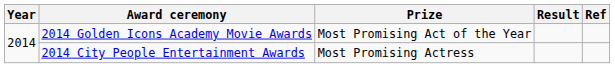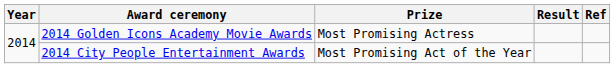2014 Golden Icons Academy Movie Awards | Prize: Most Promising Act of the Year -> Most Promising Actress
2014 City People Entertainment Awards | Prize: Most Promising Actress -> Most Promising Act of the Year
